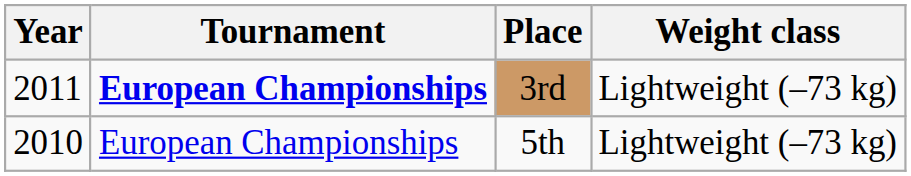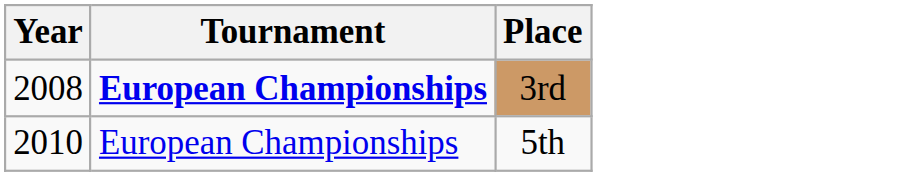- column: Weight class | Lightweight (–73 kg) | Lightweight (–73 kg)
3rd | Year: 2011 -> 2008
